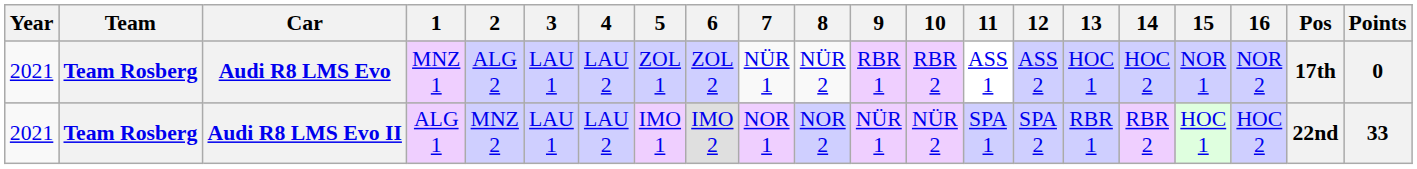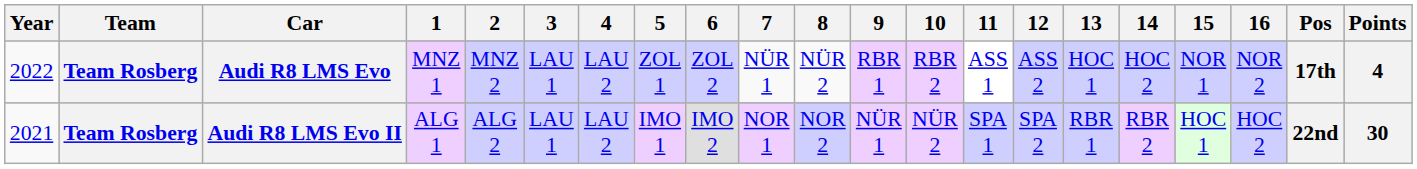Audi R8 LMS Evo | Year: 2021 -> 2022
Audi R8 LMS Evo | 2: ALG 2 -> MNZ 2
Audi R8 LMS Evo | Points: 0 -> 4
Audi R8 LMS Evo II | 2: MNZ 2 -> ALG 2
Audi R8 LMS Evo II | Points: 33 -> 30
